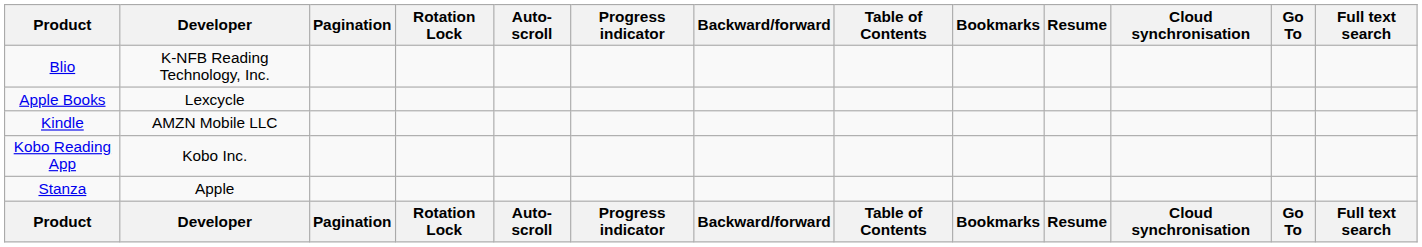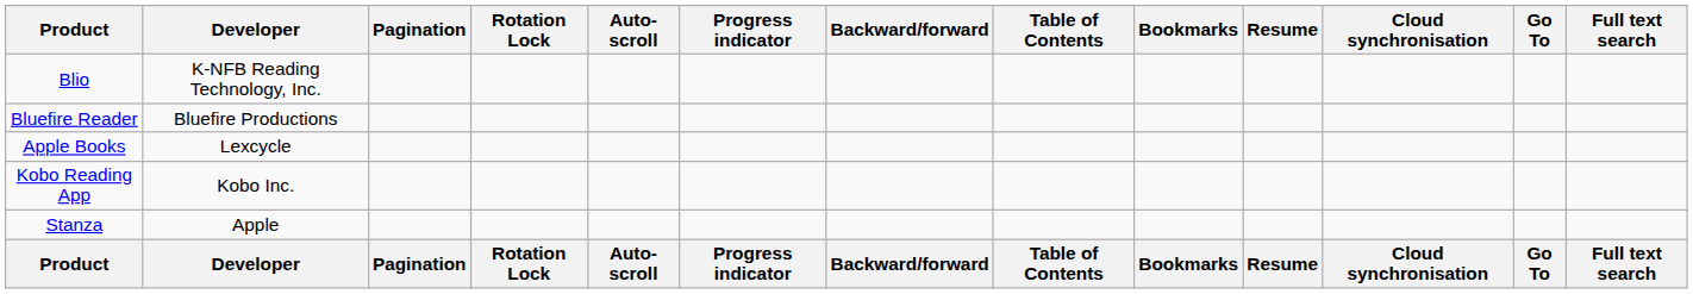+ row: Bluefire Reader | Bluefire Productions
- row: Kindle | AMZN Mobile LLC
